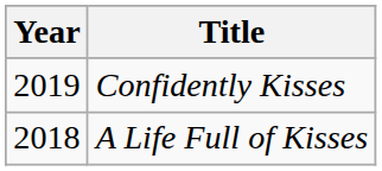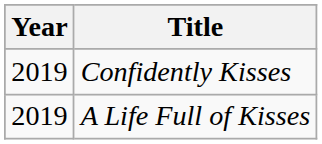A Life Full of Kisses | Year: 2018 -> 2019
